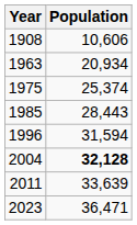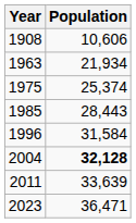1963 | Population: 20,934 -> 21,934
1996 | Population: 31,594 -> 31,584
